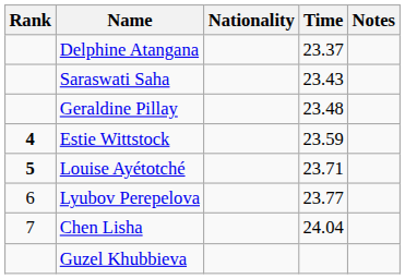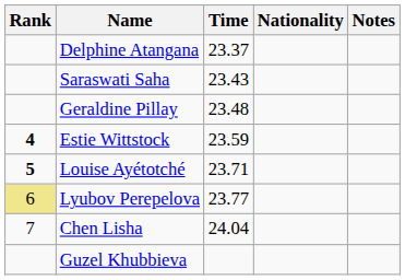columns swapped: Nationality <-> Time
Lyubov Perepelova | Rank: no background -> khaki background
